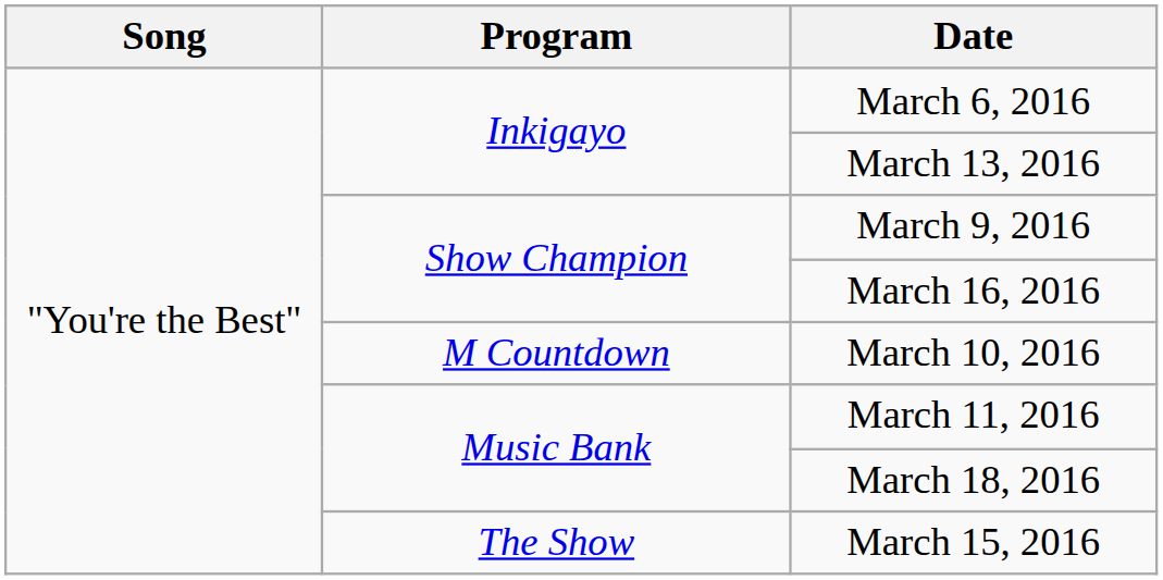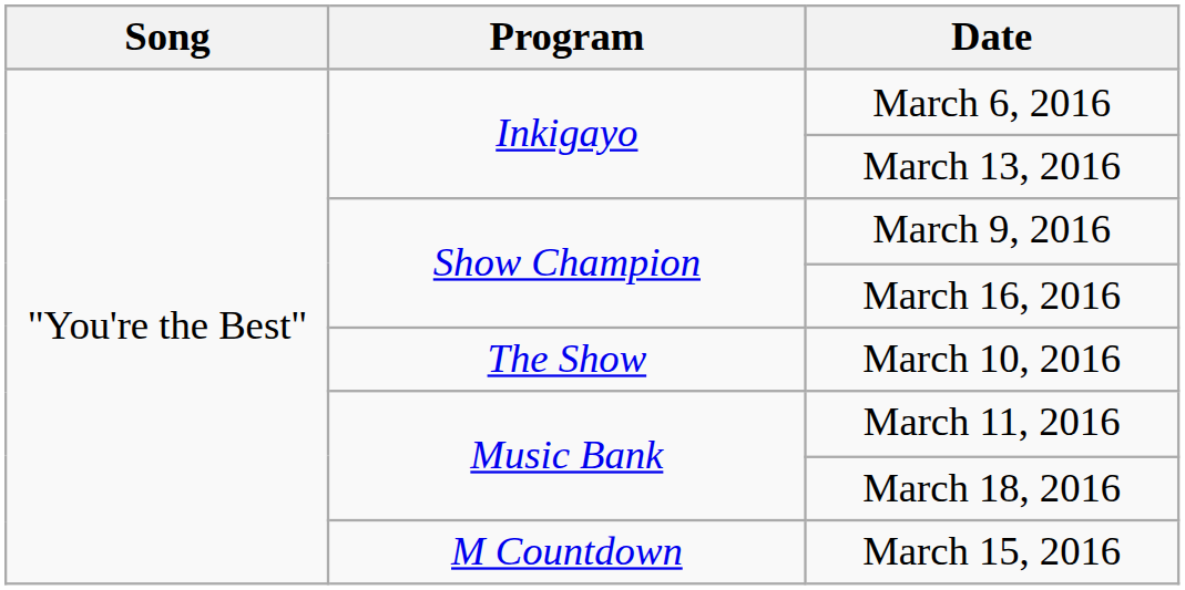March 10, 2016 | Program: M Countdown -> The Show
March 15, 2016 | Program: The Show -> M Countdown
